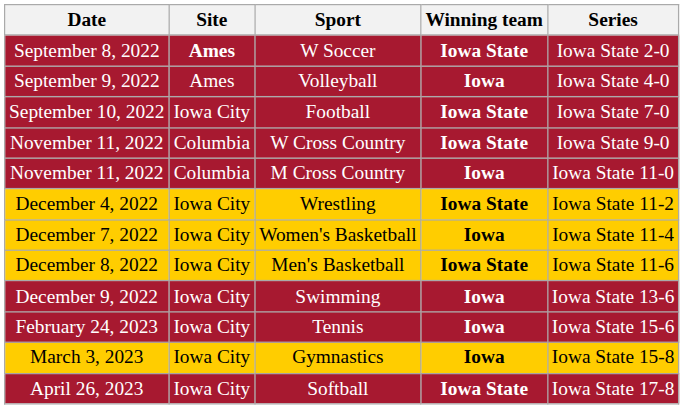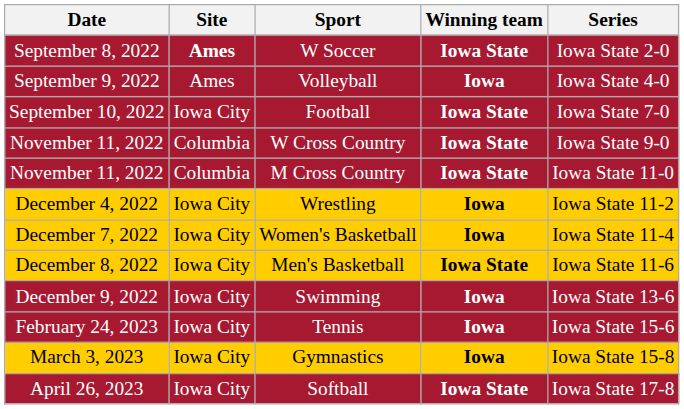M Cross Country | Winning team: Iowa -> Iowa State
Wrestling | Winning team: Iowa State -> Iowa
